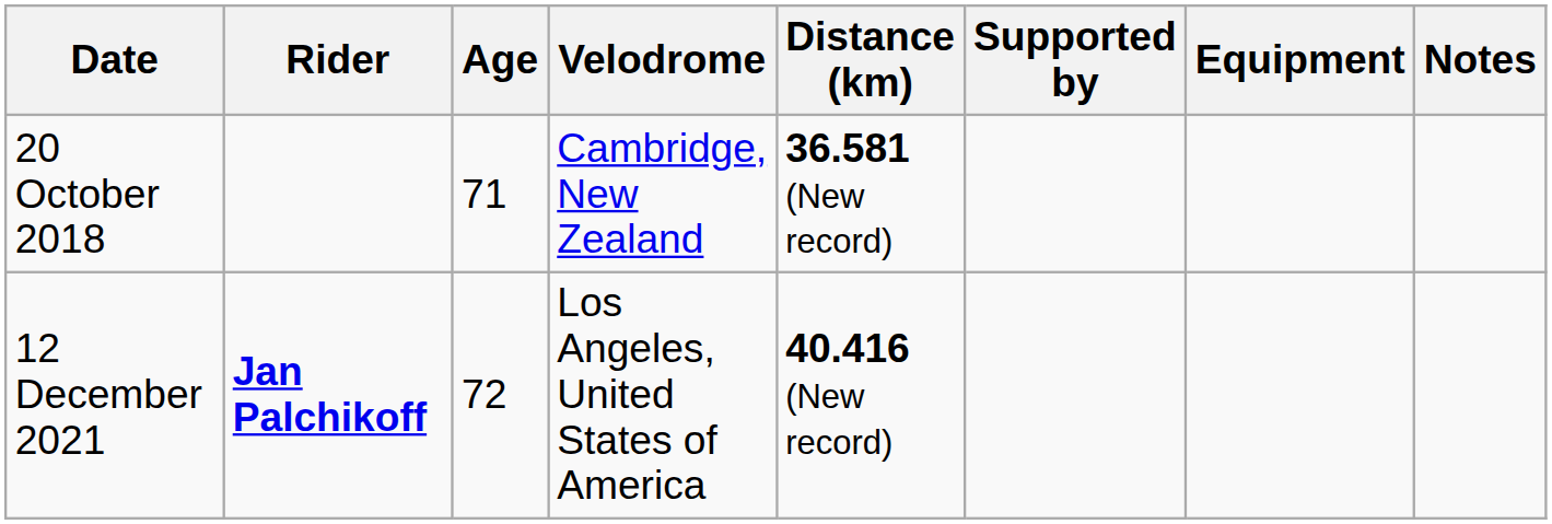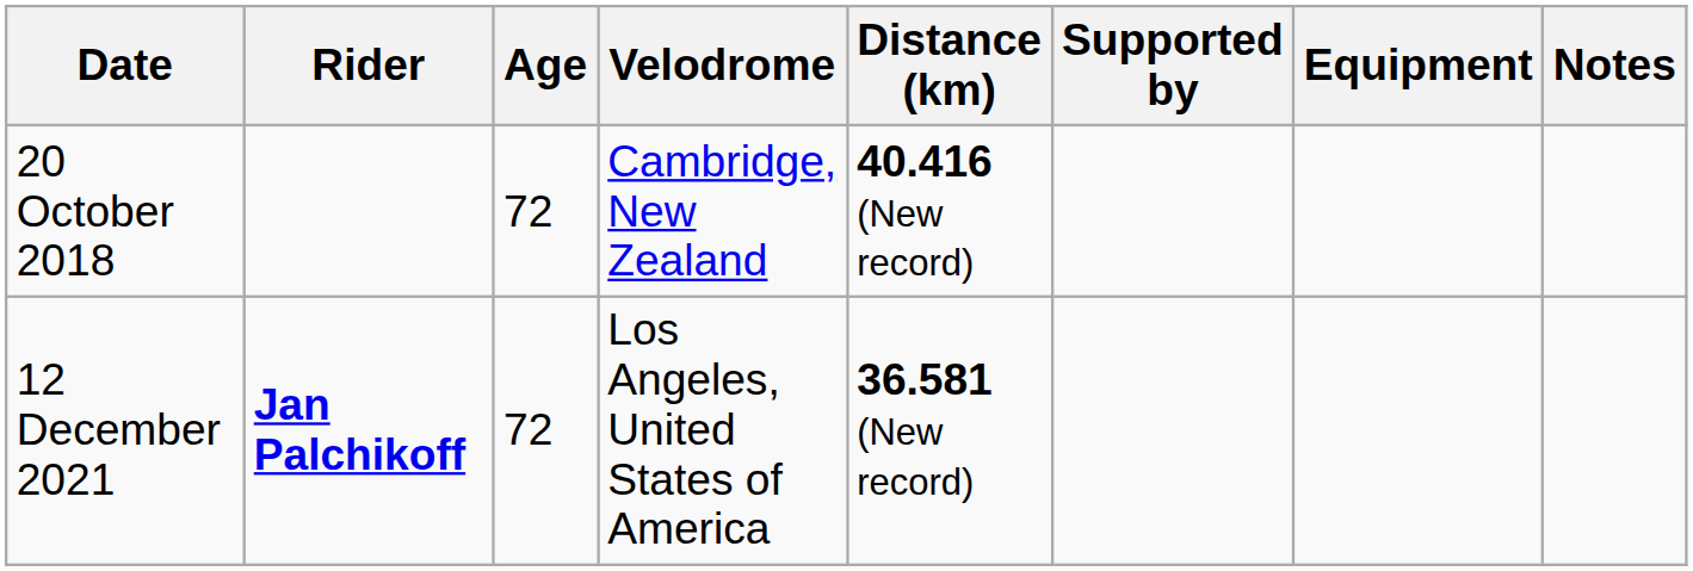20 October 2018 | Age: 71 -> 72
20 October 2018 | Distance (km): 36.581 (New record) -> 40.416 (New record)
12 December 2021 | Distance (km): 40.416 (New record) -> 36.581 (New record)
